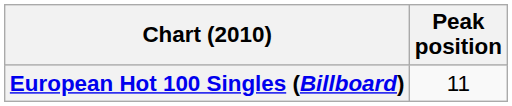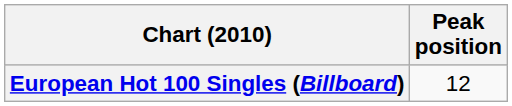European Hot 100 Singles (Billboard) | Peak position: 11 -> 12
